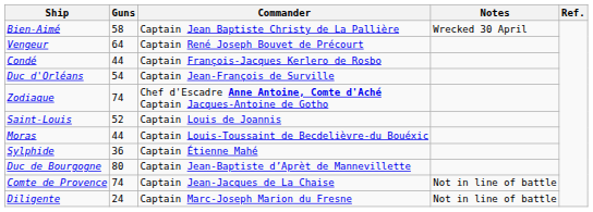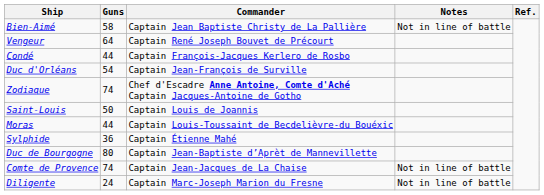Bien-Aimé | Notes: Wrecked 30 April -> Not in line of battle
Saint-Louis | Guns: 52 -> 50
